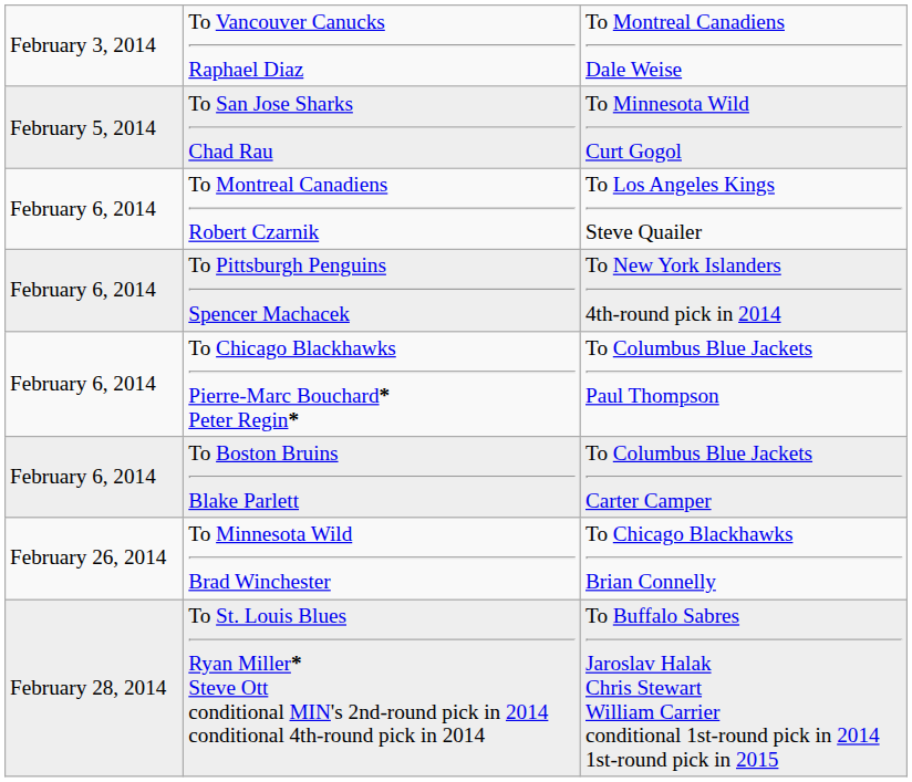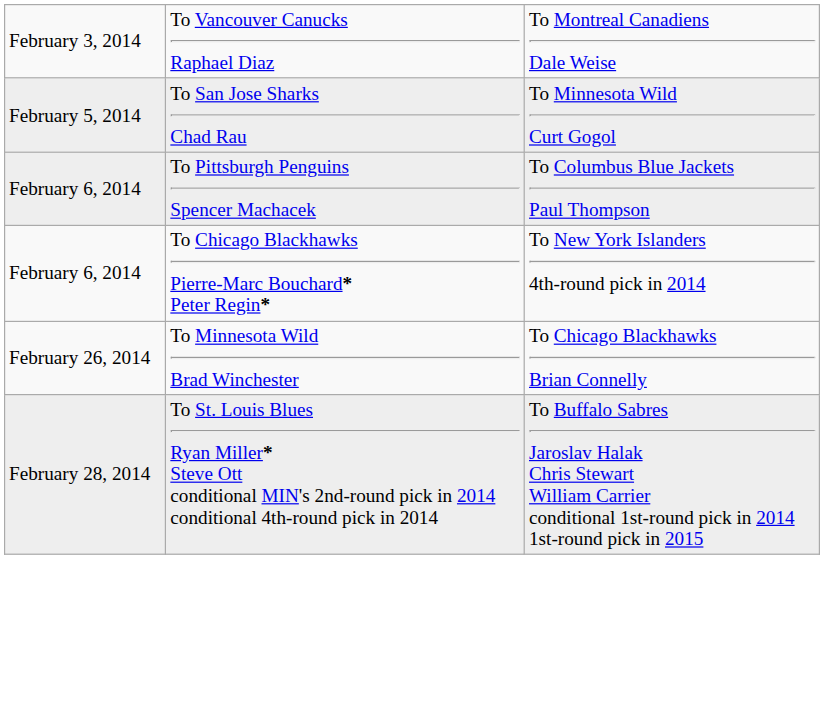- row: February 6, 2014 | To Montreal Canadiens Robert Czarnik | To Los Angeles Kings Steve Quailer
To Pittsburgh Penguins Spencer Machacek | column 3: To New York Islanders 4th-round pick in 2014 -> To Columbus Blue Jackets Paul Thompson
To Chicago Blackhawks Pierre-Marc Bouchard* Peter Regin* | column 3: To Columbus Blue Jackets Paul Thompson -> To New York Islanders 4th-round pick in 2014
- row: February 6, 2014 | To Boston Bruins Blake Parlett | To Columbus Blue Jackets Carter Camper
